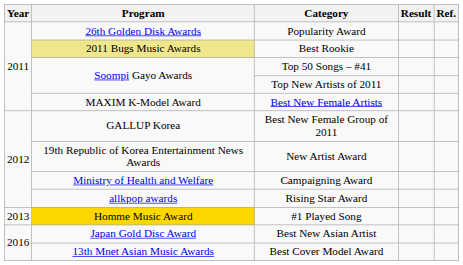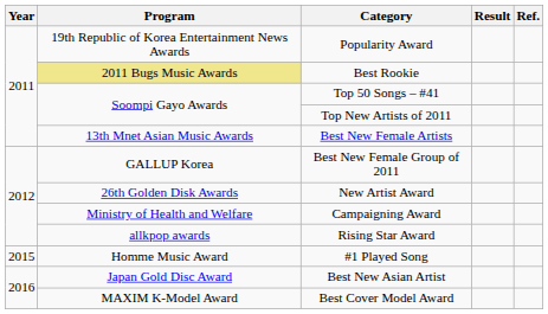Popularity Award | Program: 26th Golden Disk Awards -> 19th Republic of Korea Entertainment News Awards
Best New Female Artists | Program: MAXIM K-Model Award -> 13th Mnet Asian Music Awards
New Artist Award | Program: 19th Republic of Korea Entertainment News Awards -> 26th Golden Disk Awards
#1 Played Song | Year: 2013 -> 2015
#1 Played Song | Program: gold background -> no background
Best Cover Model Award | Program: 13th Mnet Asian Music Awards -> MAXIM K-Model Award
